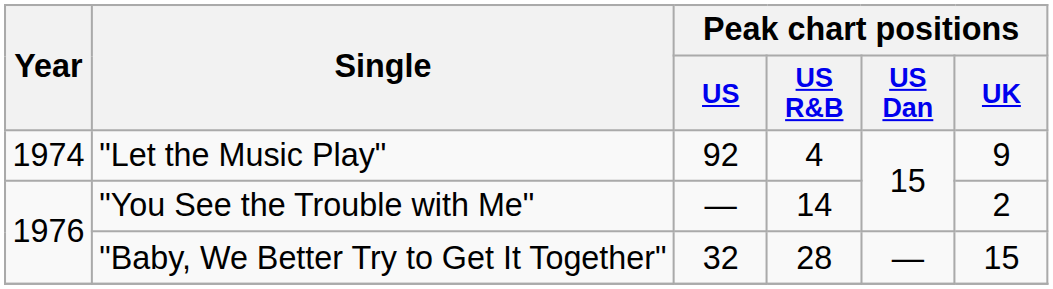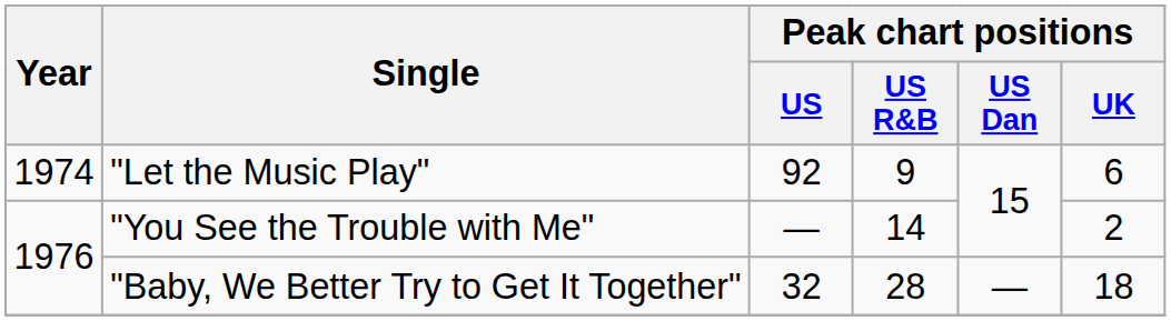"Let the Music Play" | Peak chart positions / US R&B: 4 -> 9
"Let the Music Play" | Peak chart positions / UK: 9 -> 6
"Baby, We Better Try to Get It Together" | Peak chart positions / UK: 15 -> 18
